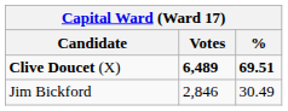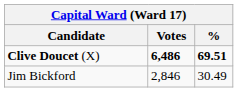Clive Doucet (X) | Votes: 6,489 -> 6,486
